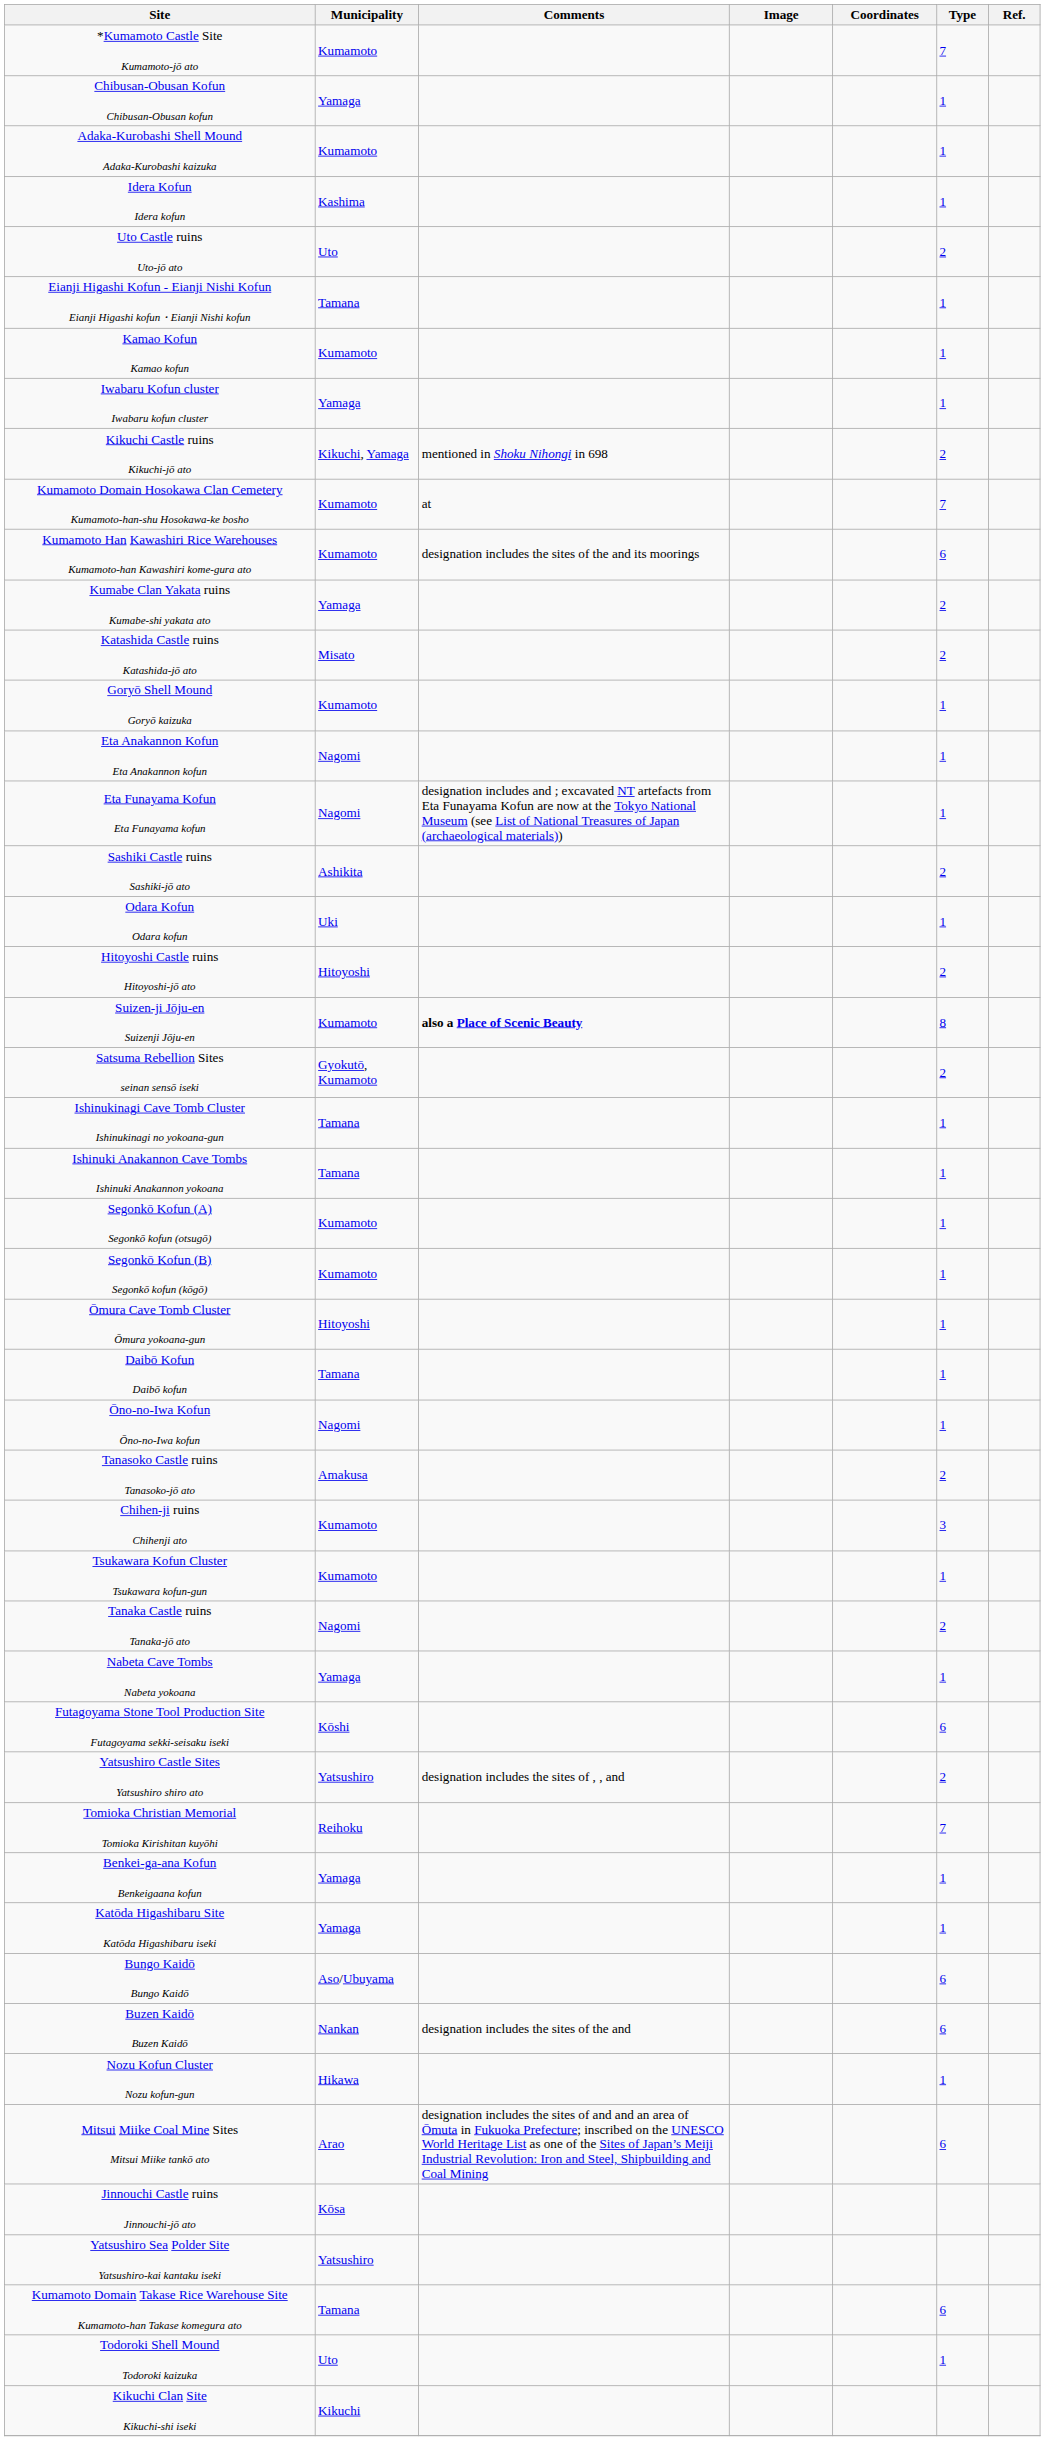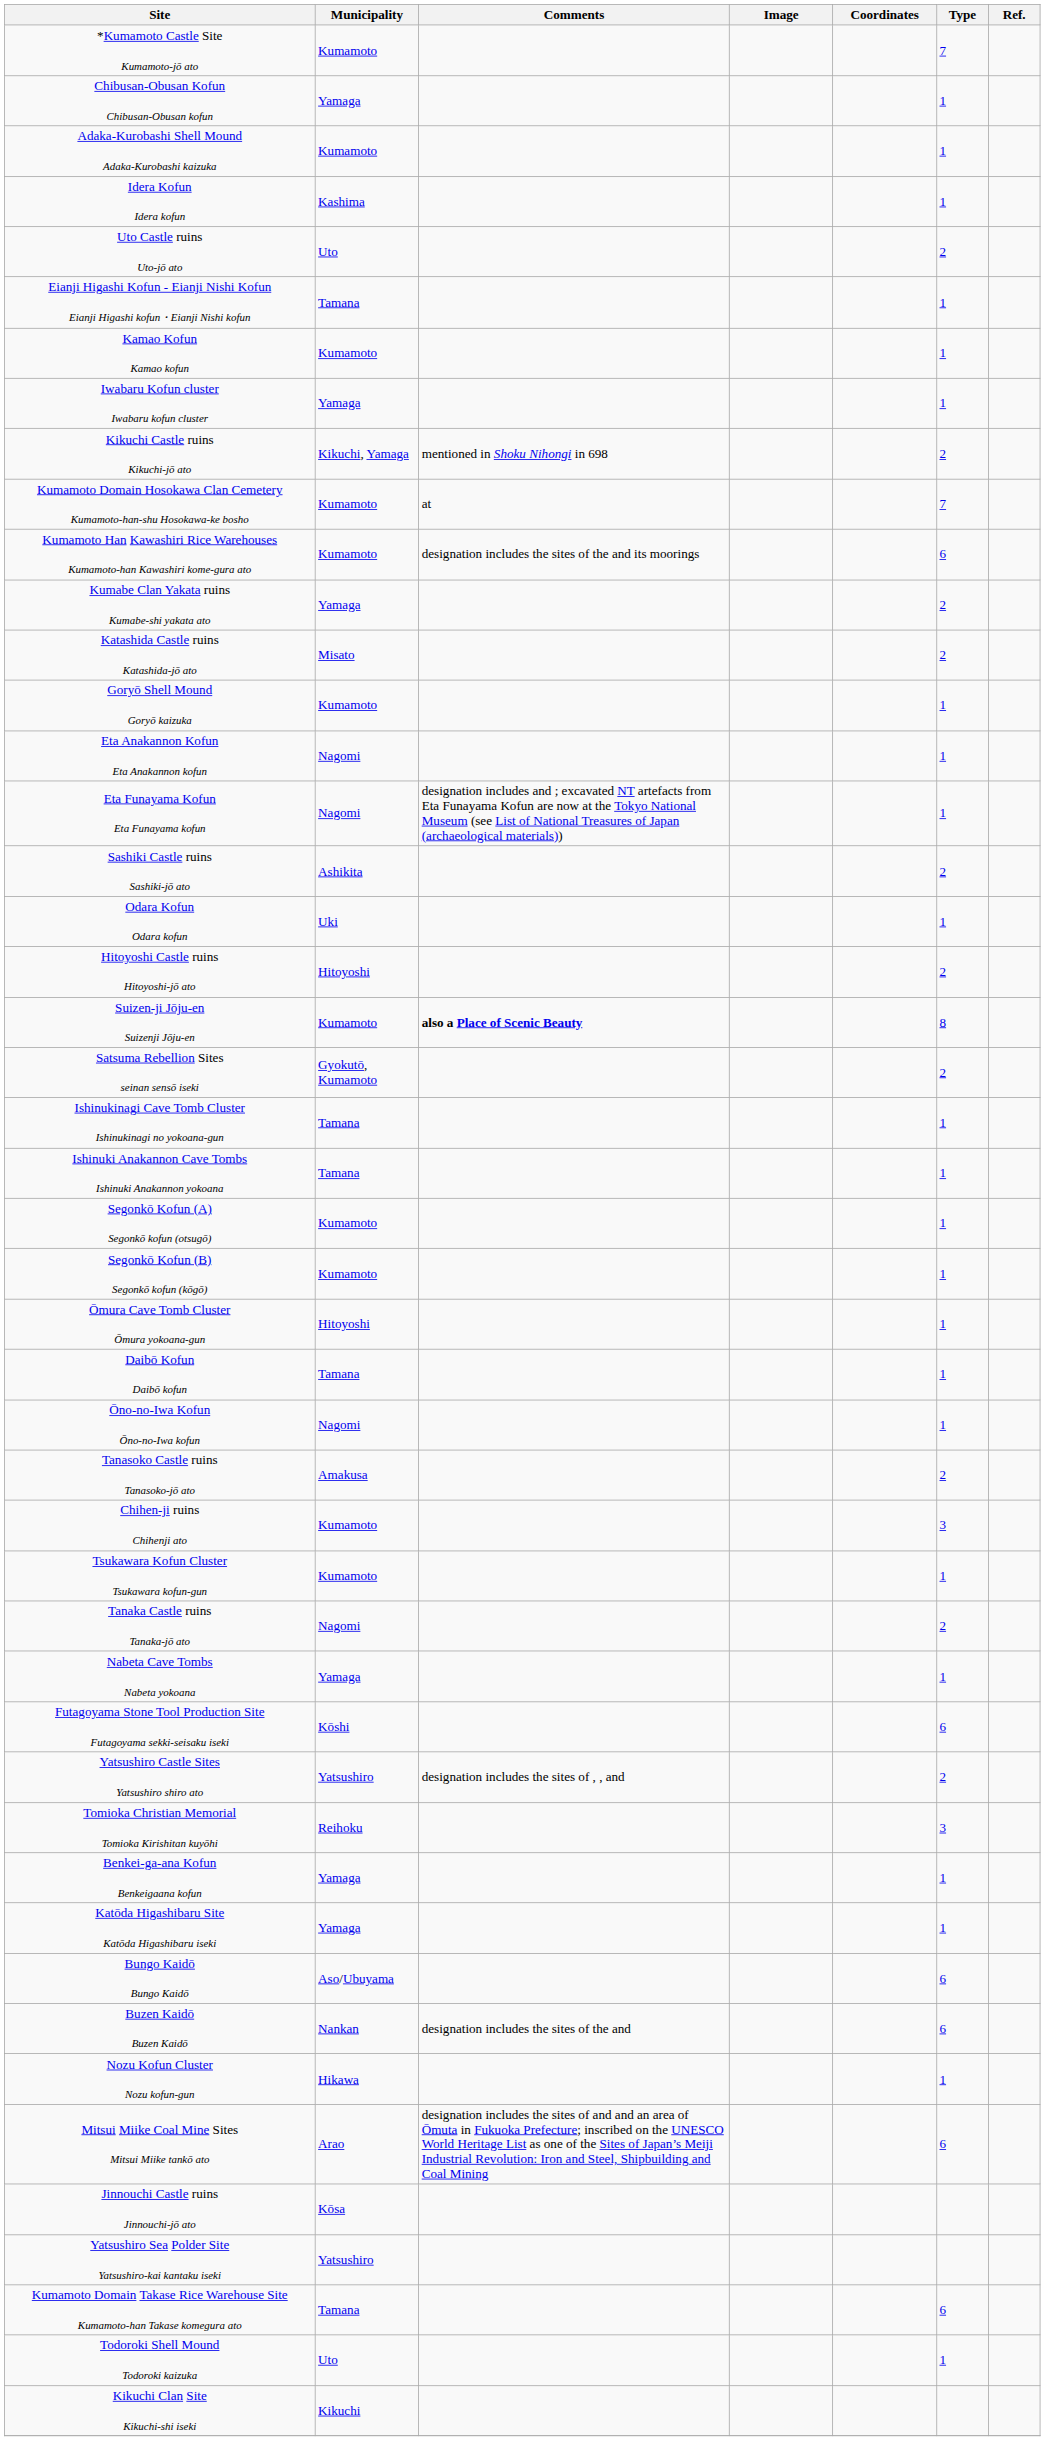Tomioka Christian Memorial Tomioka Kirishitan kuyōhi | Type: 7 -> 3
